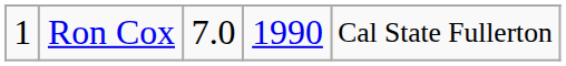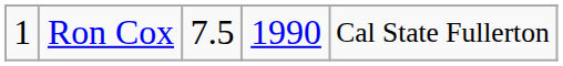Ron Cox | column 3: 7.0 -> 7.5
